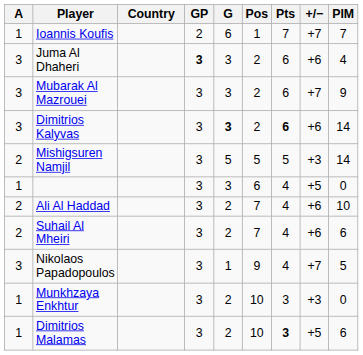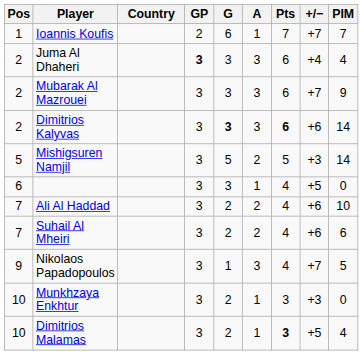columns swapped: Pos <-> A
Juma Al Dhaheri | +/−: +6 -> +4
Dimitrios Malamas | PIM: 6 -> 4
